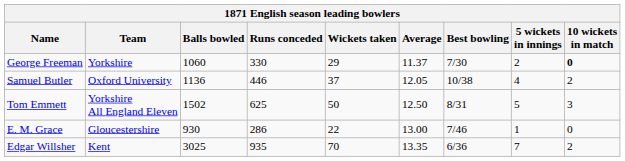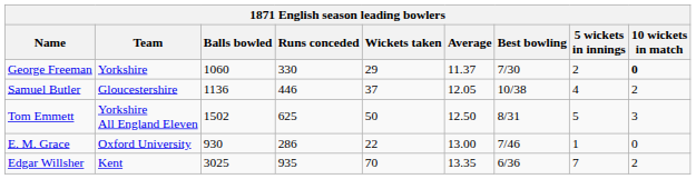Samuel Butler | Team: Oxford University -> Gloucestershire
E. M. Grace | Team: Gloucestershire -> Oxford University
